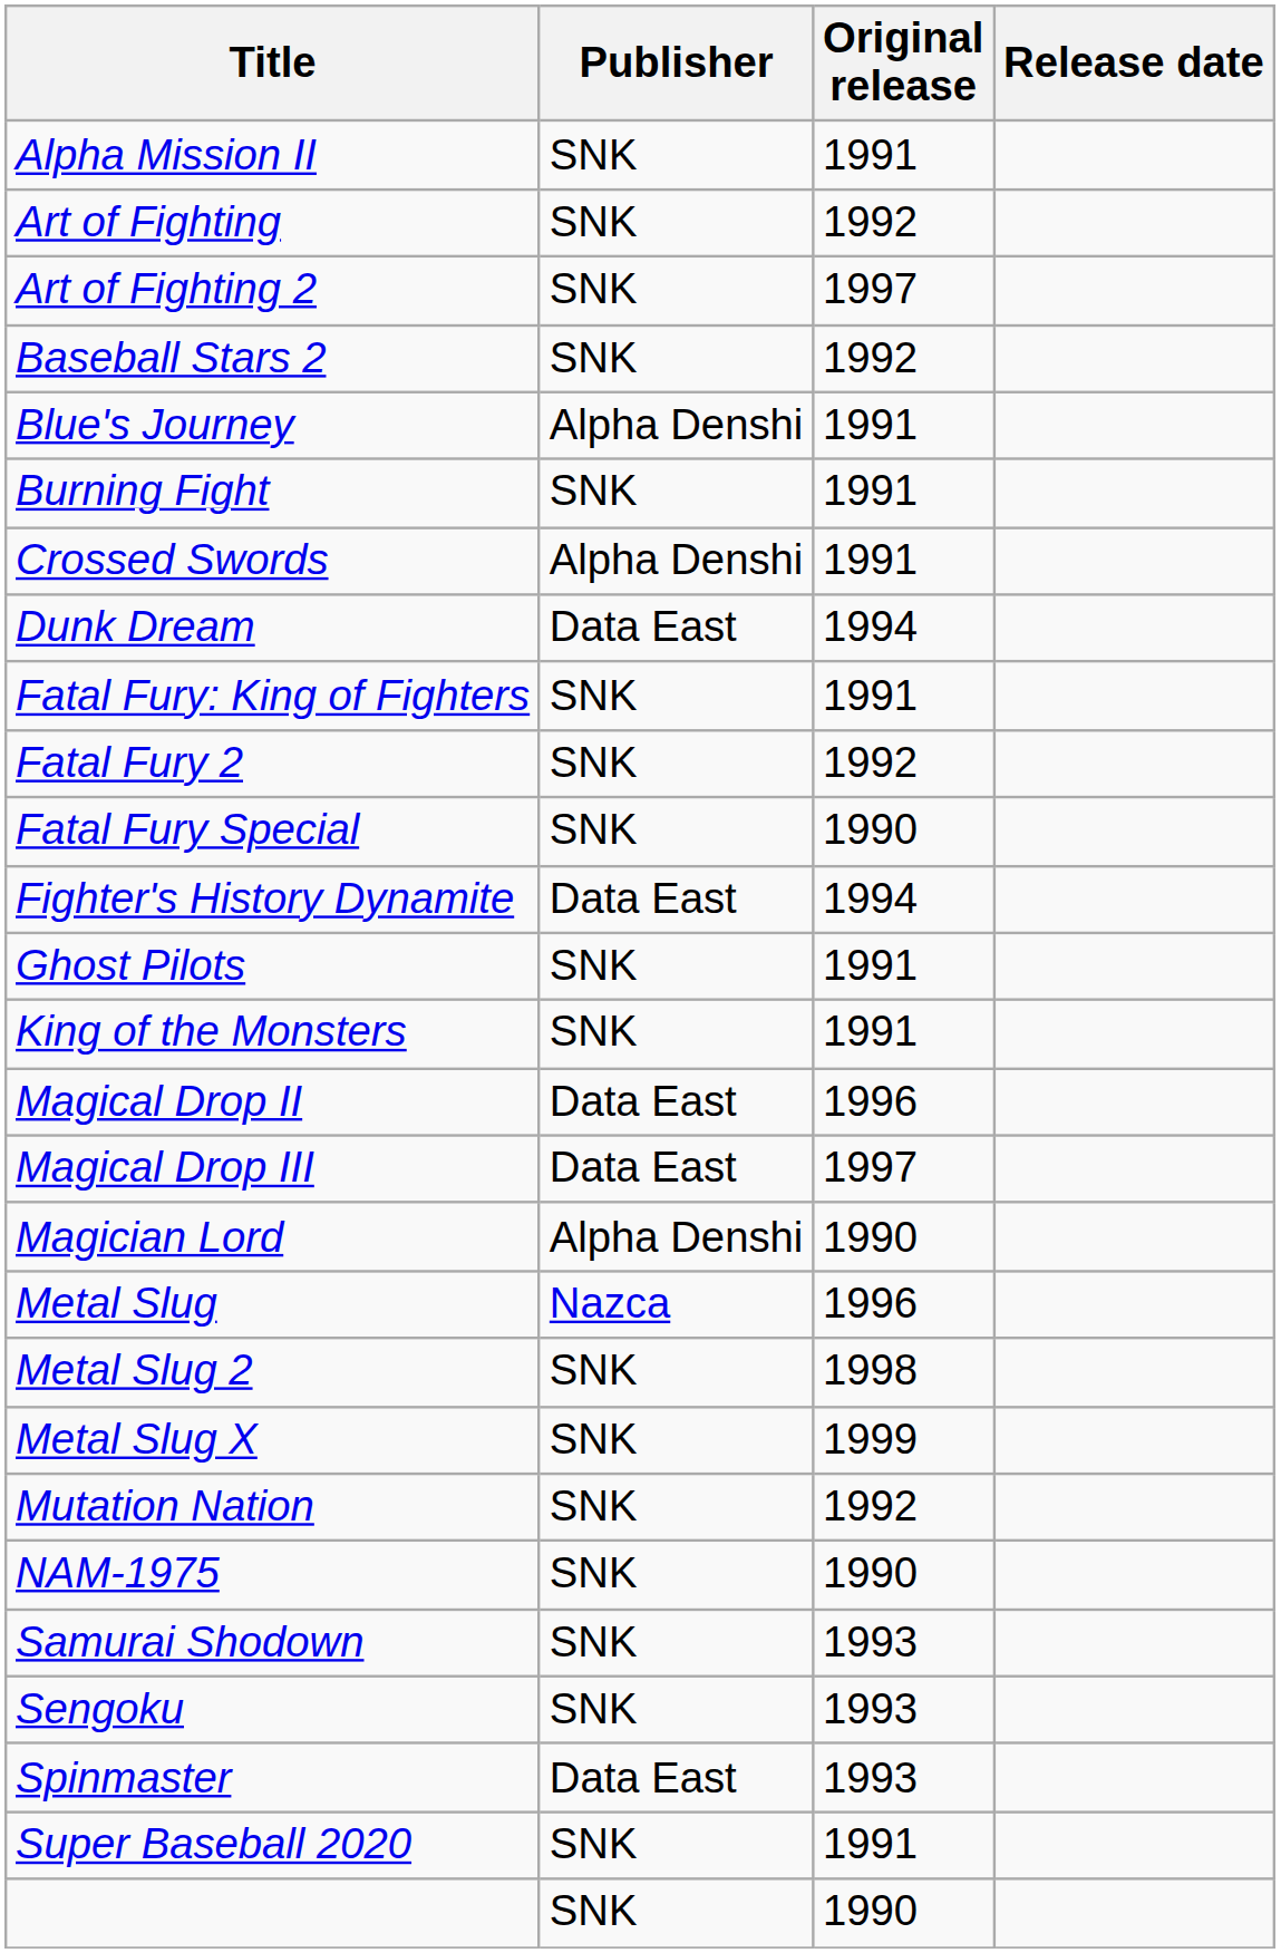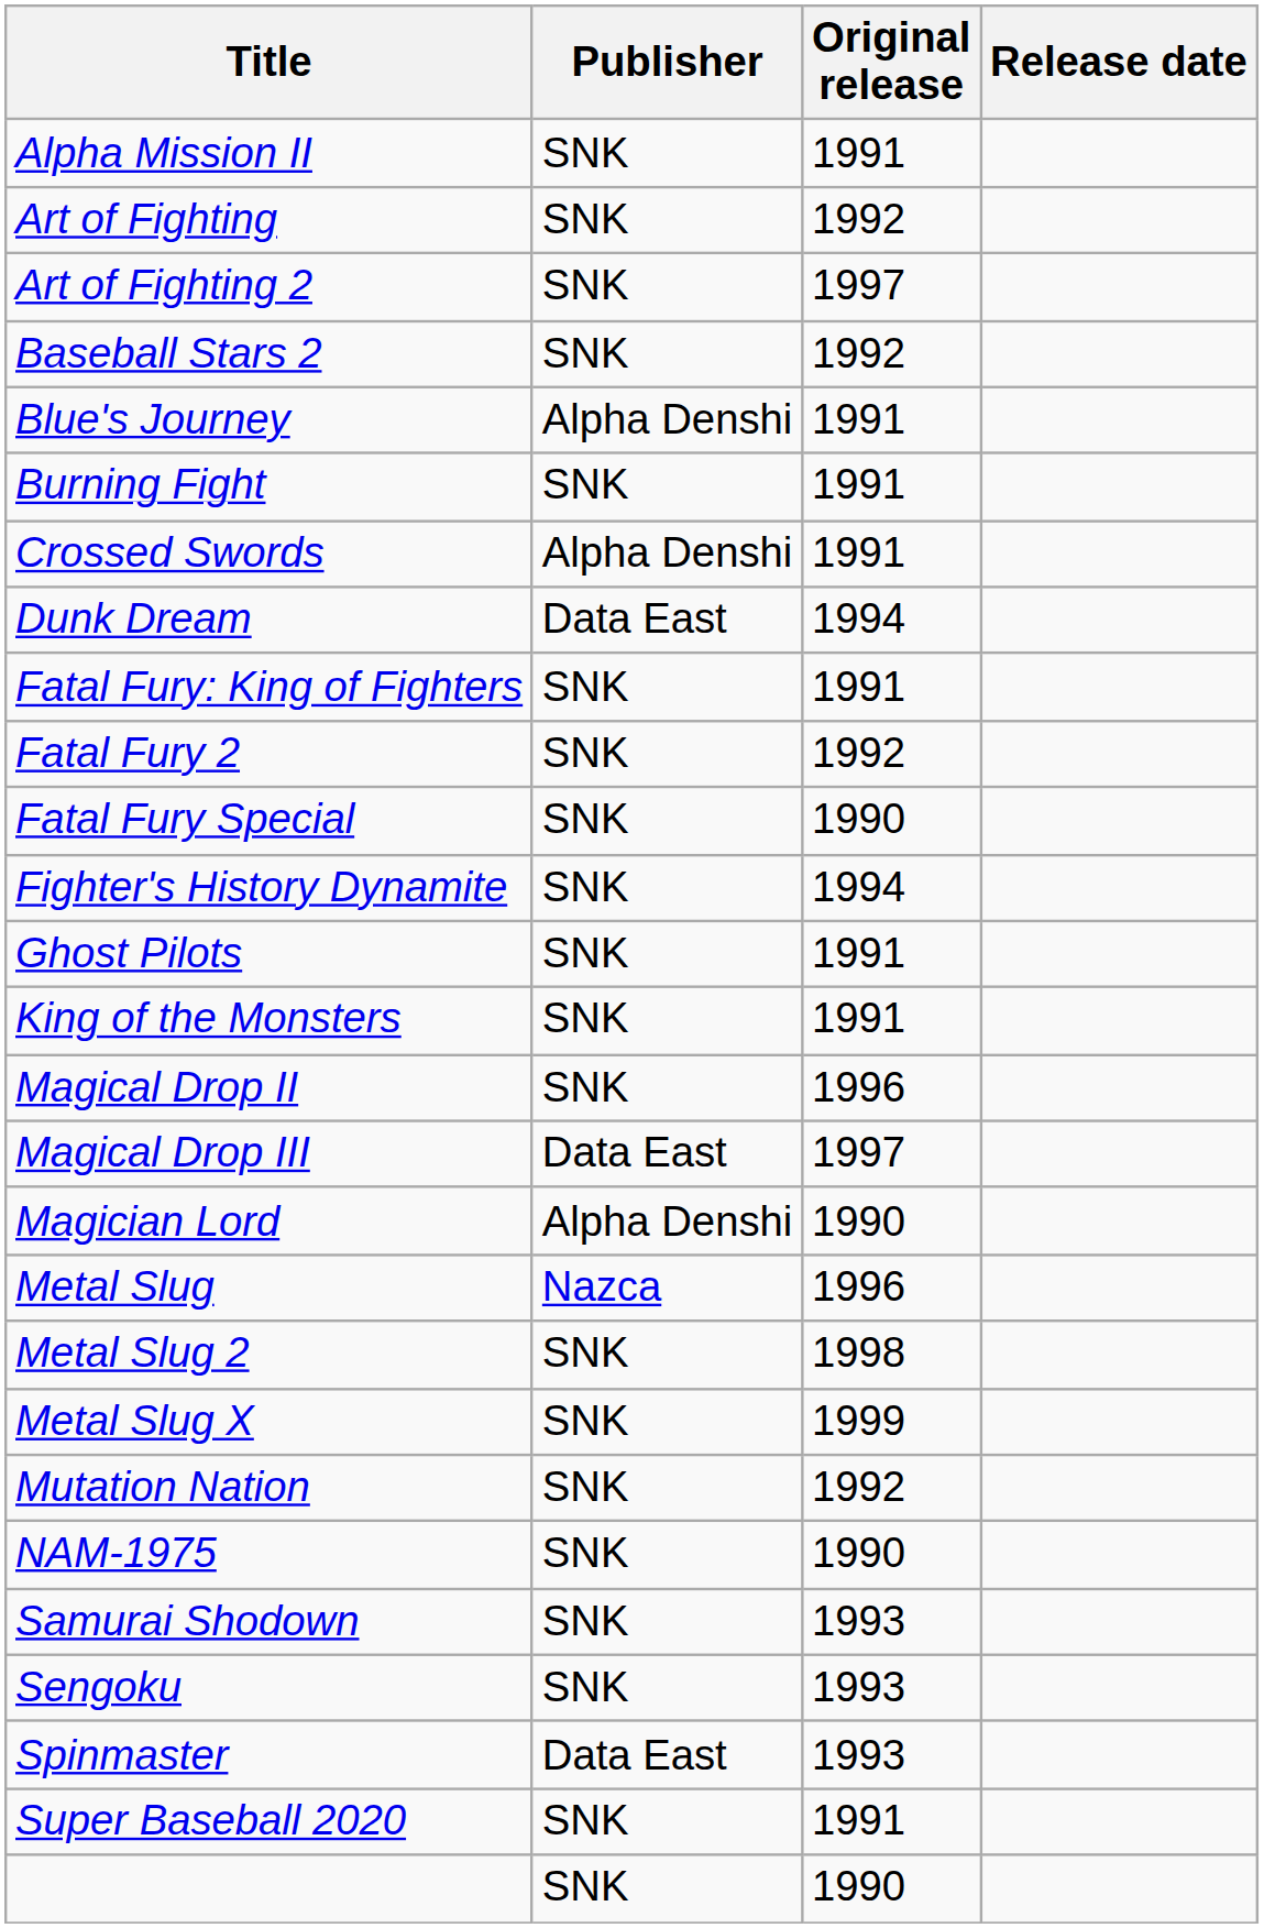Fighter's History Dynamite | Publisher: Data East -> SNK
Magical Drop II | Publisher: Data East -> SNK
